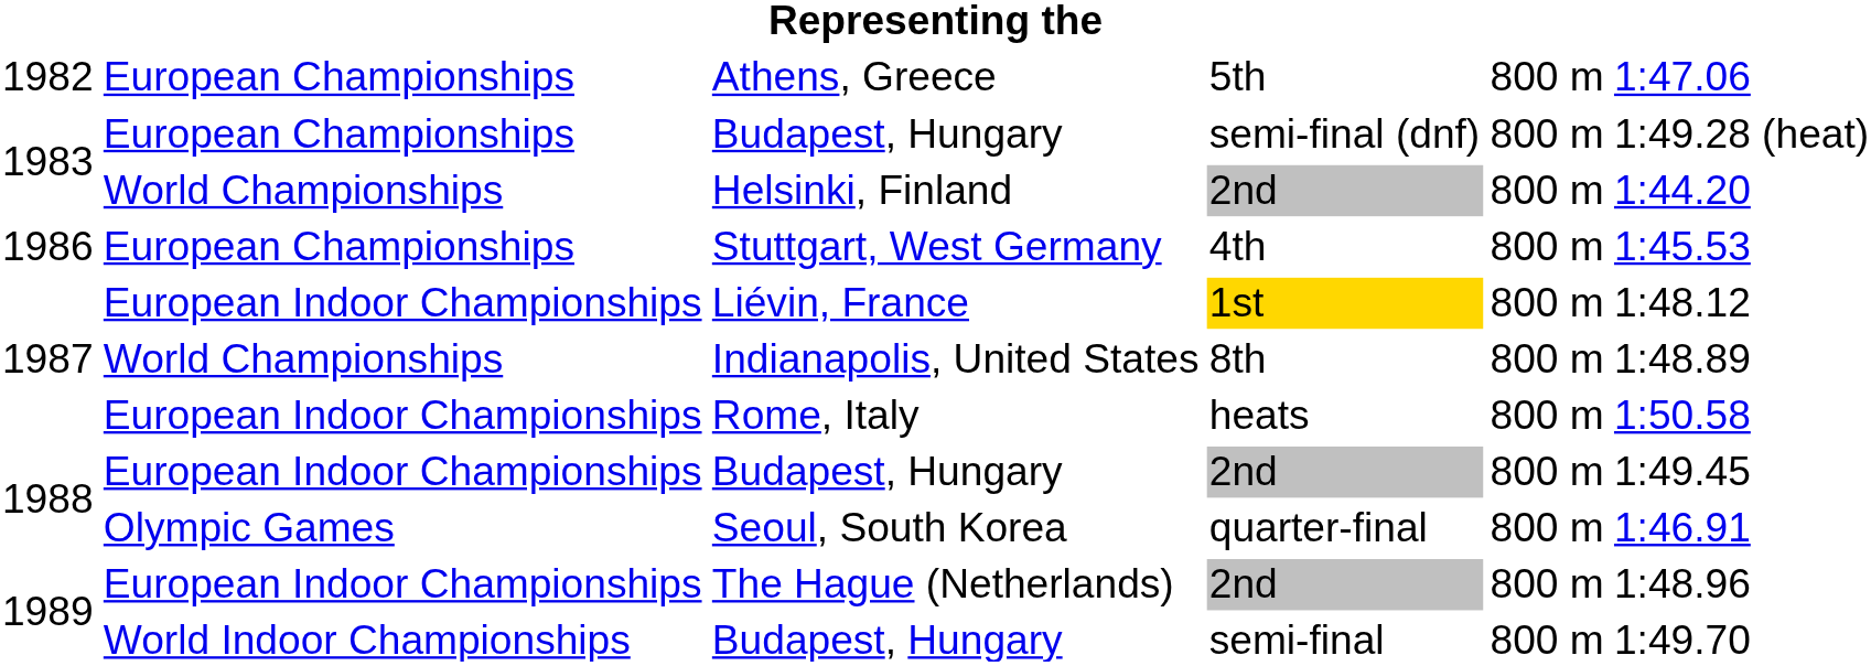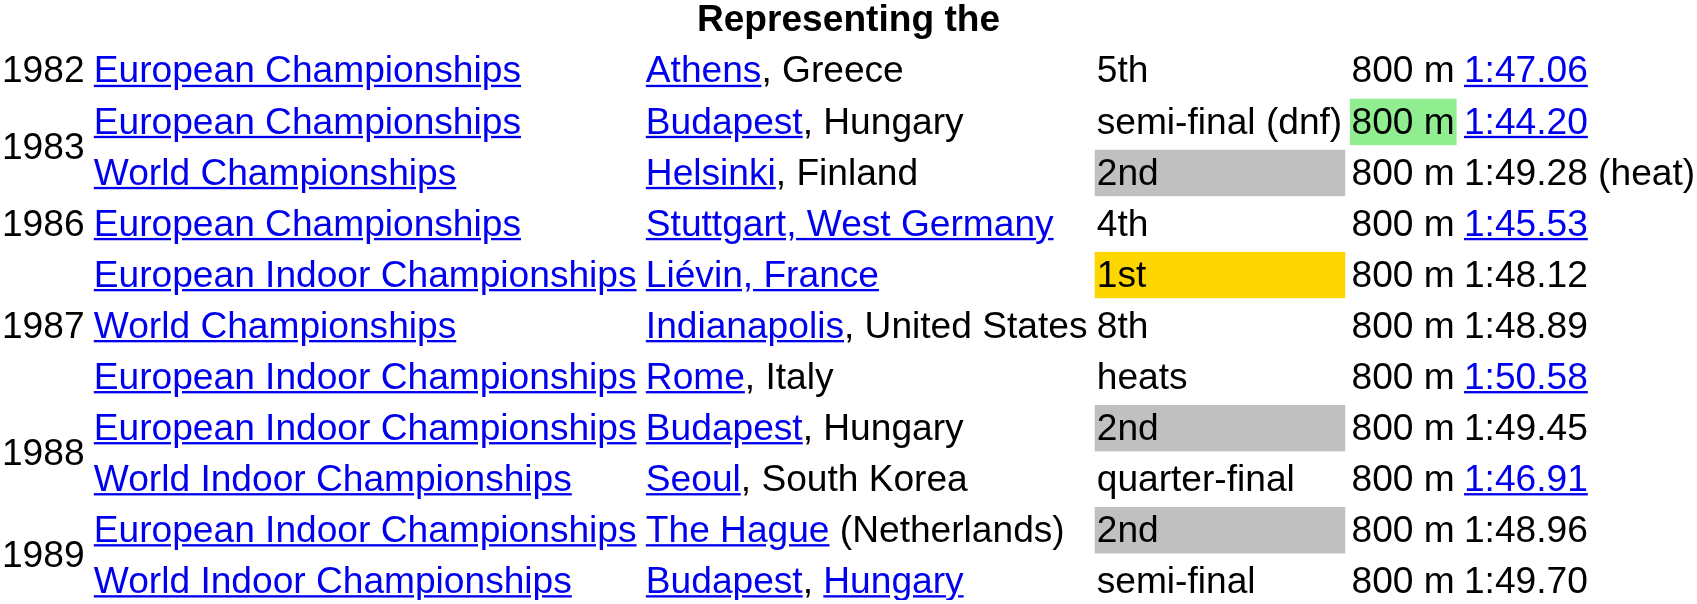Budapest, Hungary / semi-final (dnf) | column 5: no background -> lightgreen background
Budapest, Hungary / semi-final (dnf) | column 6: 1:49.28 (heat) -> 1:44.20
Helsinki, Finland | column 6: 1:44.20 -> 1:49.28 (heat)
Seoul, South Korea | column 2: Olympic Games -> World Indoor Championships
